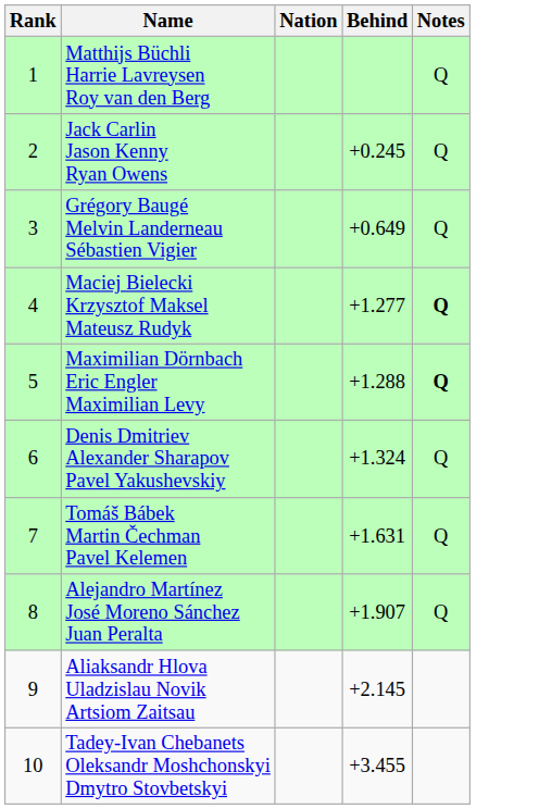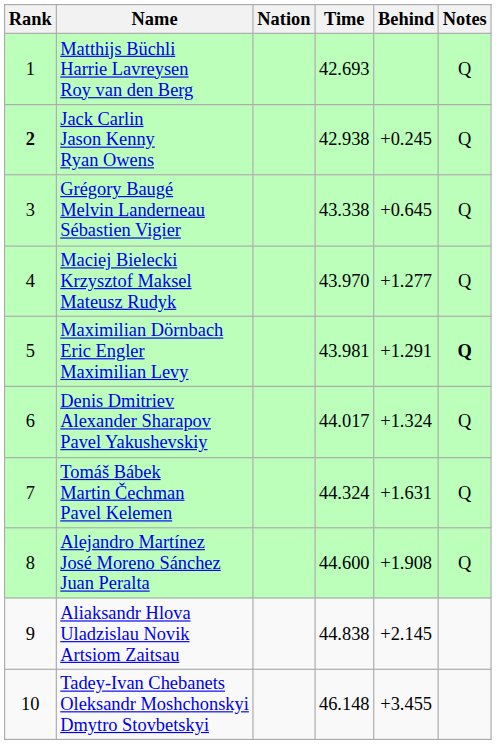+ column: Time | 42.693 | 42.938 | 43.338 | 43.970 | 43.981 | 44.017 | 44.324 | 44.600 | 44.838 | 46.148
Jack Carlin Jason Kenny Ryan Owens | Rank: normal -> bold
Grégory Baugé Melvin Landerneau Sébastien Vigier | Behind: +0.649 -> +0.645
Maciej Bielecki Krzysztof Maksel Mateusz Rudyk | Notes: bold -> normal
Maximilian Dörnbach Eric Engler Maximilian Levy | Behind: +1.288 -> +1.291
Alejandro Martínez José Moreno Sánchez Juan Peralta | Behind: +1.907 -> +1.908
